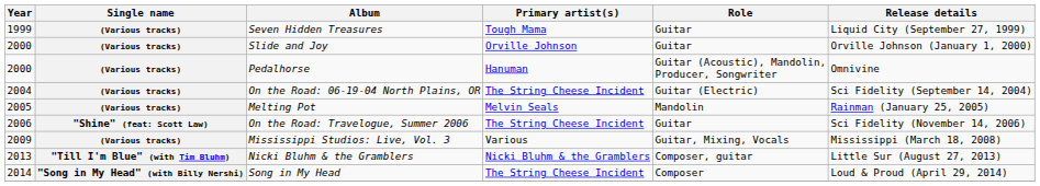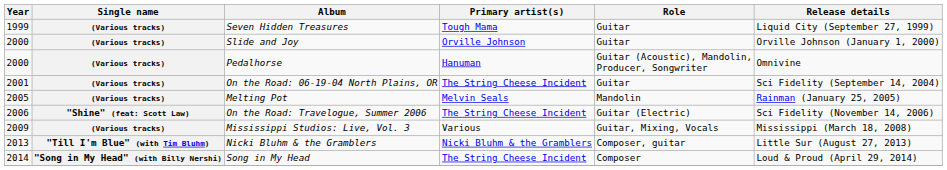On the Road: 06-19-04 North Plains, OR | Year: 2004 -> 2001
On the Road: 06-19-04 North Plains, OR | Role: Guitar (Electric) -> Guitar
On the Road: Travelogue, Summer 2006 | Role: Guitar -> Guitar (Electric)
